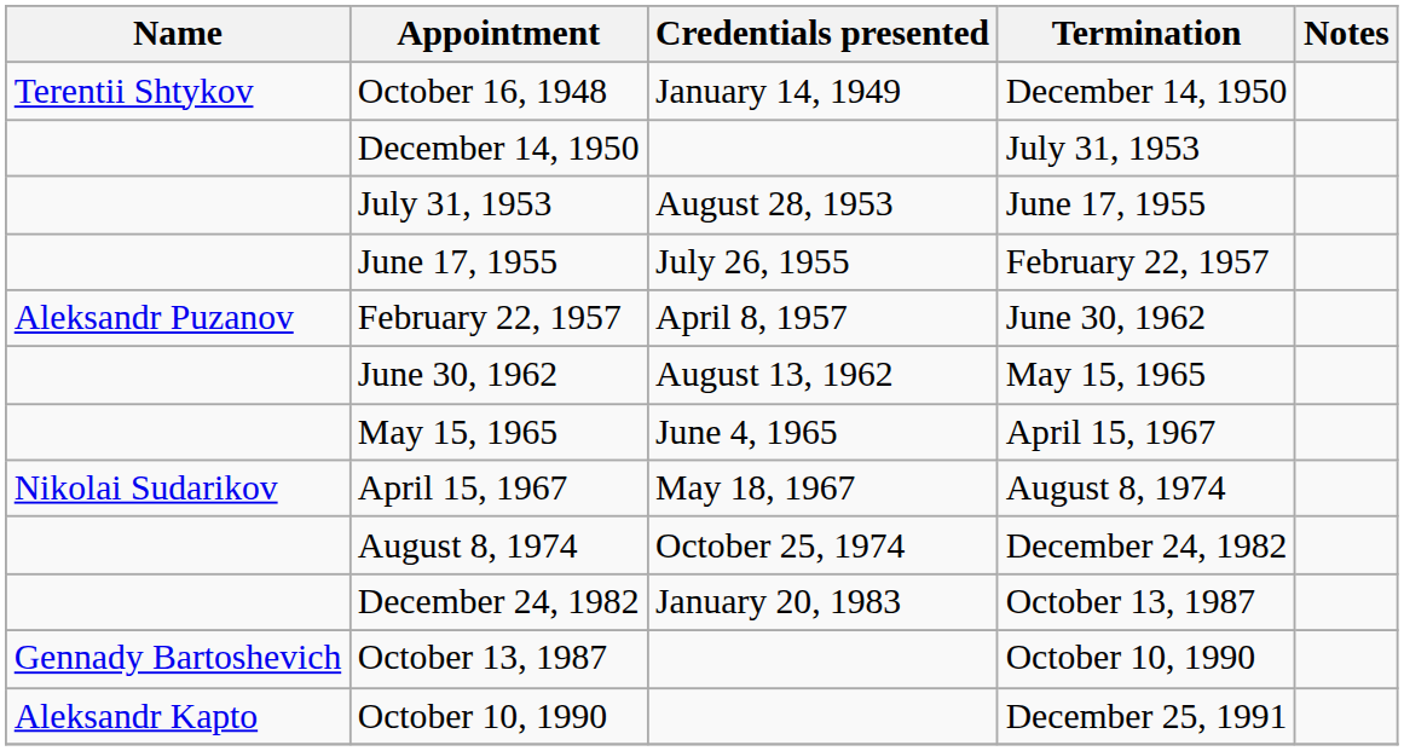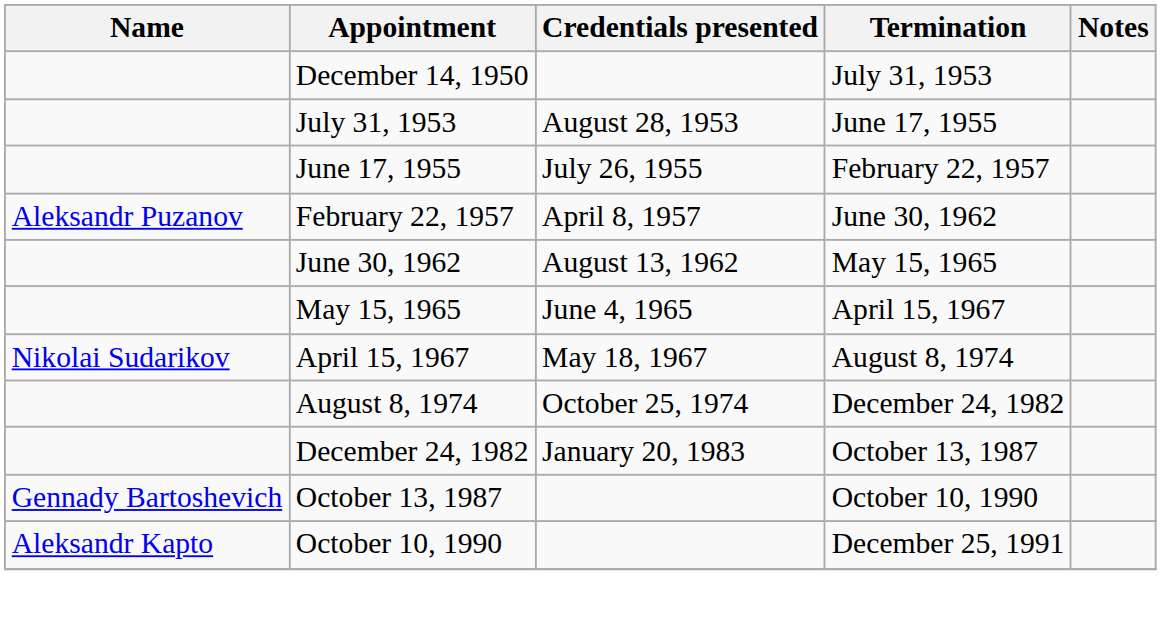- row: Terentii Shtykov | October 16, 1948 | January 14, 1949 | December 14, 1950
